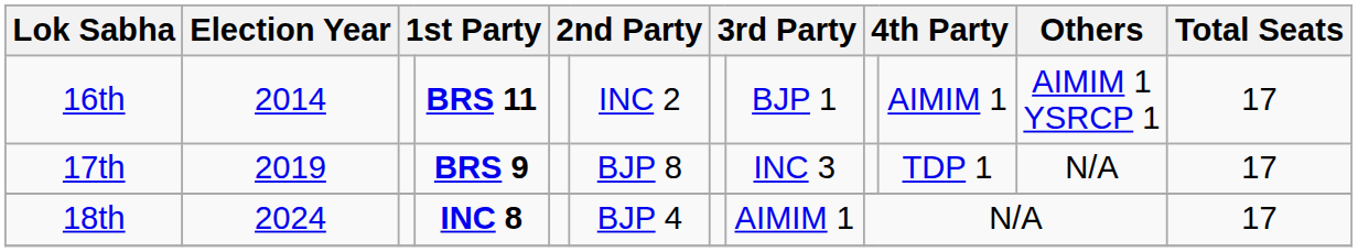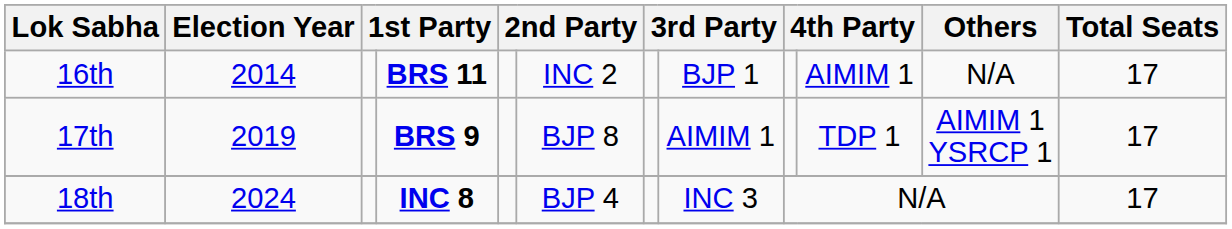16th | Others: AIMIM 1 YSRCP 1 -> N/A
17th | column 8: INC 3 -> AIMIM 1
17th | Others: N/A -> AIMIM 1 YSRCP 1
18th | column 8: AIMIM 1 -> INC 3
